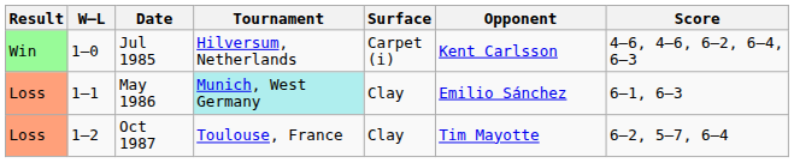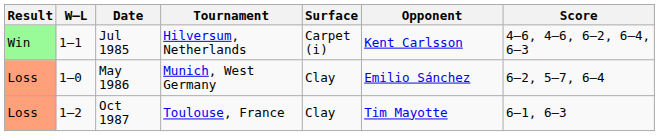Jul 1985 | W–L: 1–0 -> 1–1
May 1986 | W–L: 1–1 -> 1–0
May 1986 | Tournament: paleturquoise background -> no background
May 1986 | Score: 6–1, 6–3 -> 6–2, 5–7, 6–4
Oct 1987 | Score: 6–2, 5–7, 6–4 -> 6–1, 6–3
